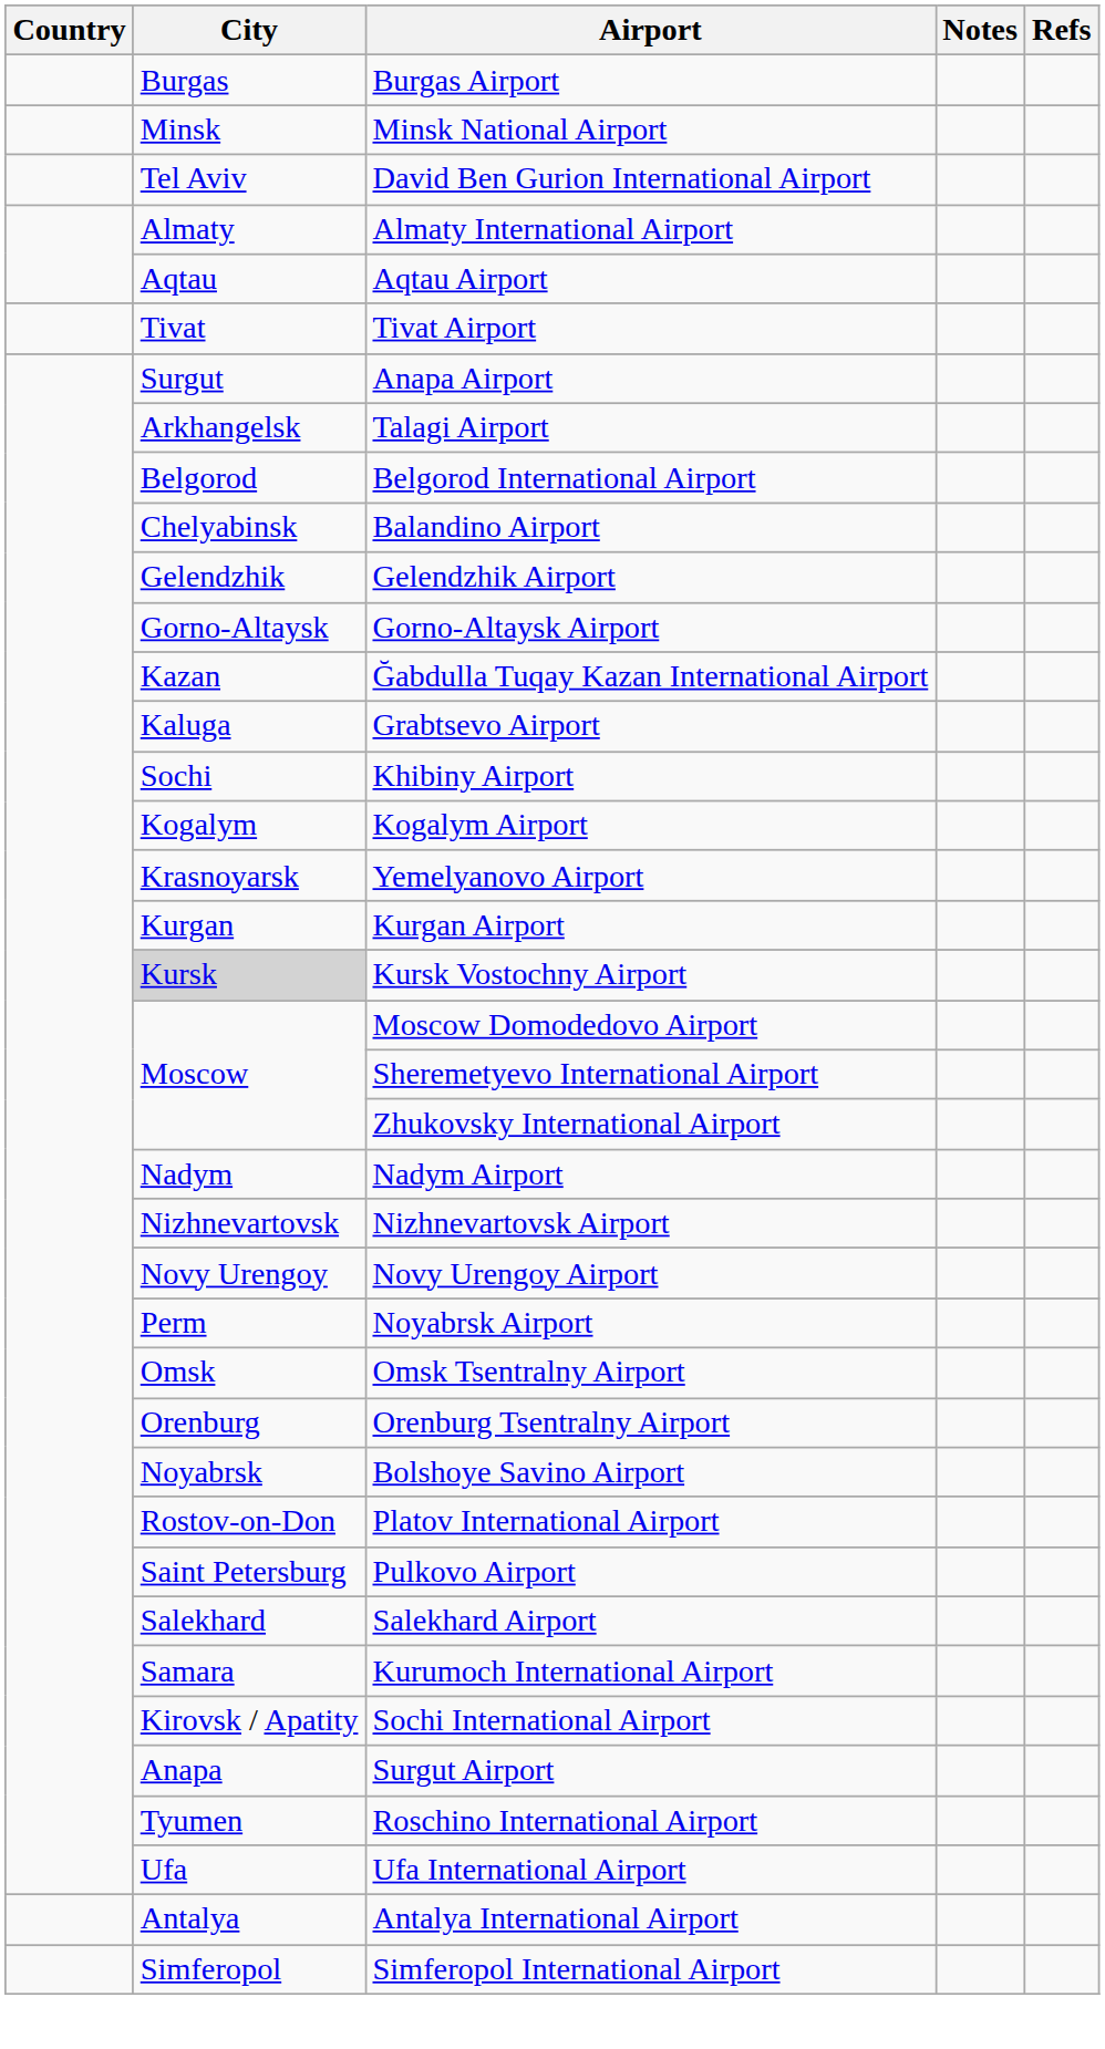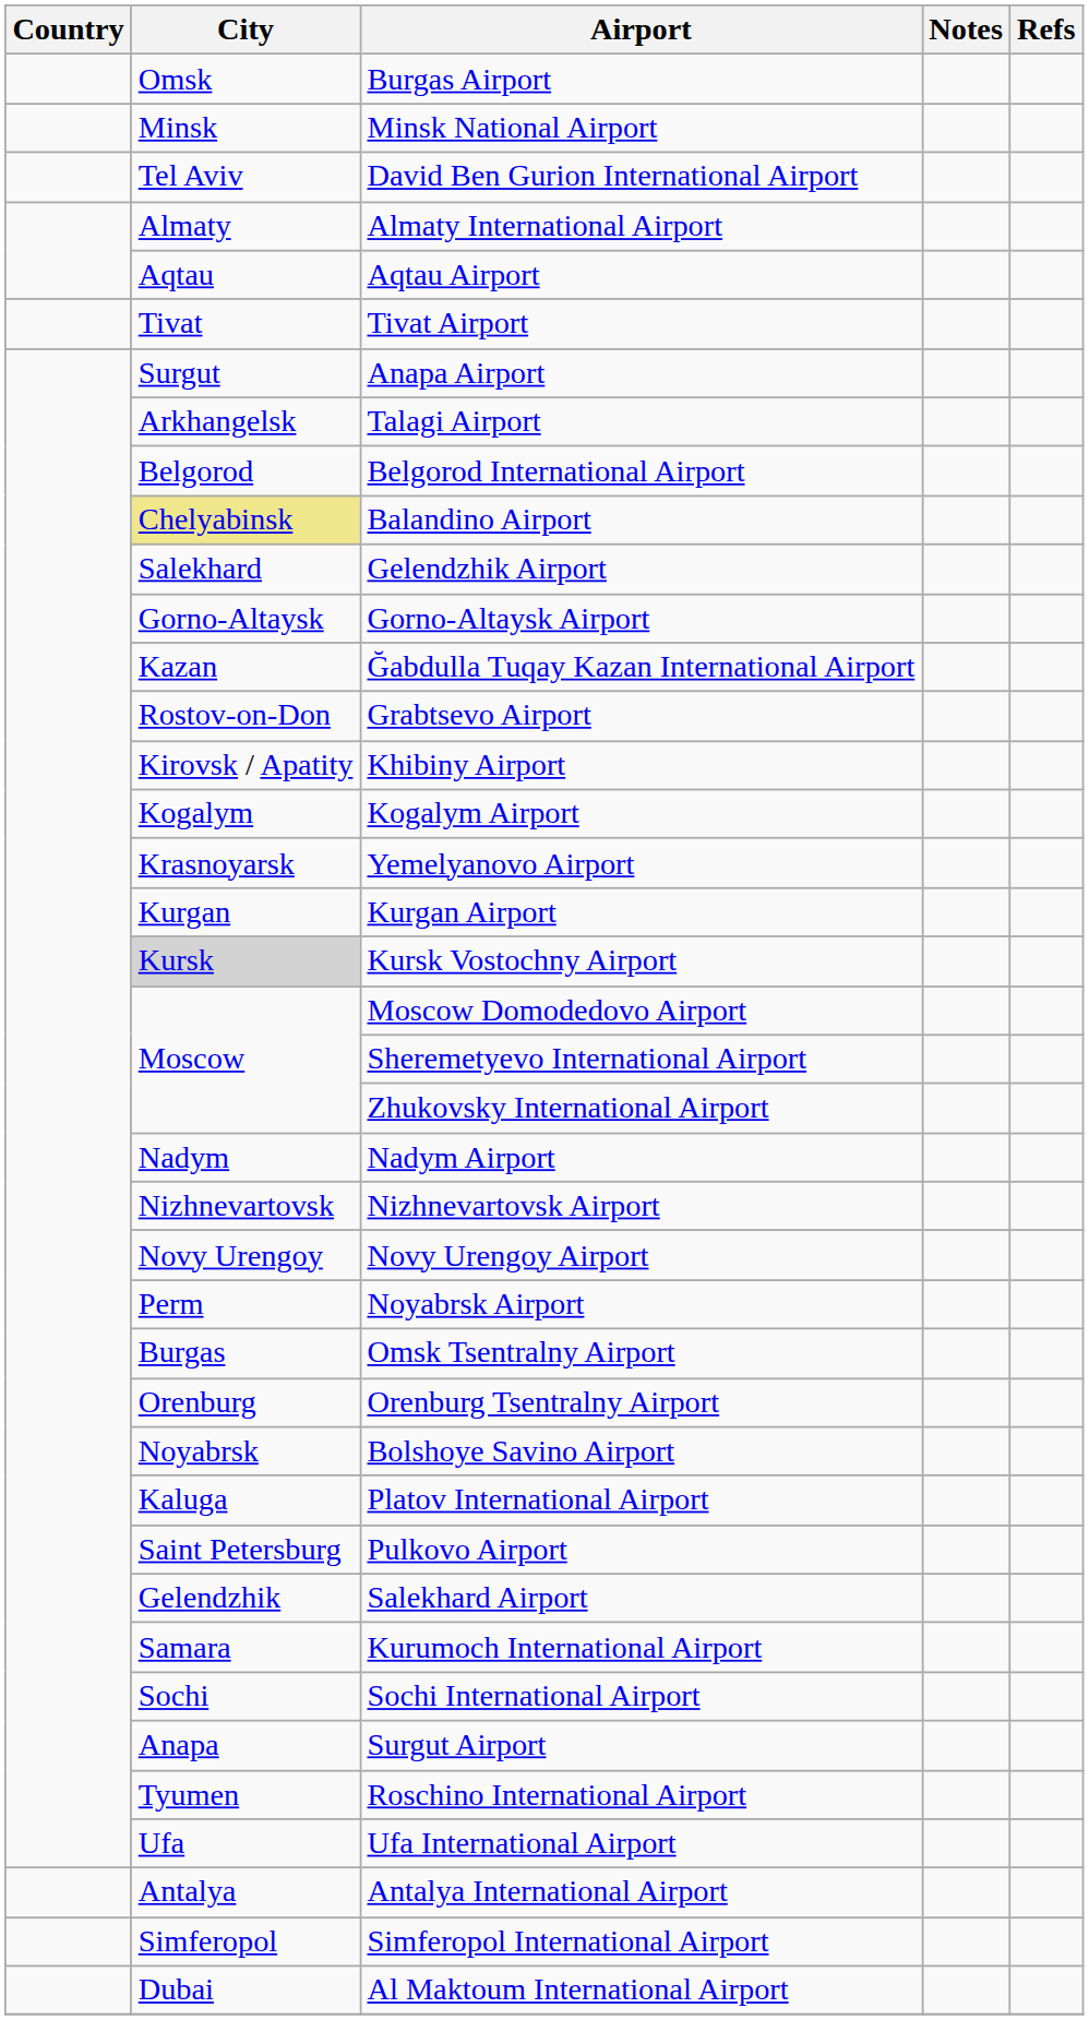Burgas Airport | City: Burgas -> Omsk
Balandino Airport | City: no background -> khaki background
Gelendzhik Airport | City: Gelendzhik -> Salekhard
Grabtsevo Airport | City: Kaluga -> Rostov-on-Don
Khibiny Airport | City: Sochi -> Kirovsk / Apatity
Omsk Tsentralny Airport | City: Omsk -> Burgas
Platov International Airport | City: Rostov-on-Don -> Kaluga
Salekhard Airport | City: Salekhard -> Gelendzhik
Sochi International Airport | City: Kirovsk / Apatity -> Sochi
+ row: Dubai | Al Maktoum International Airport
